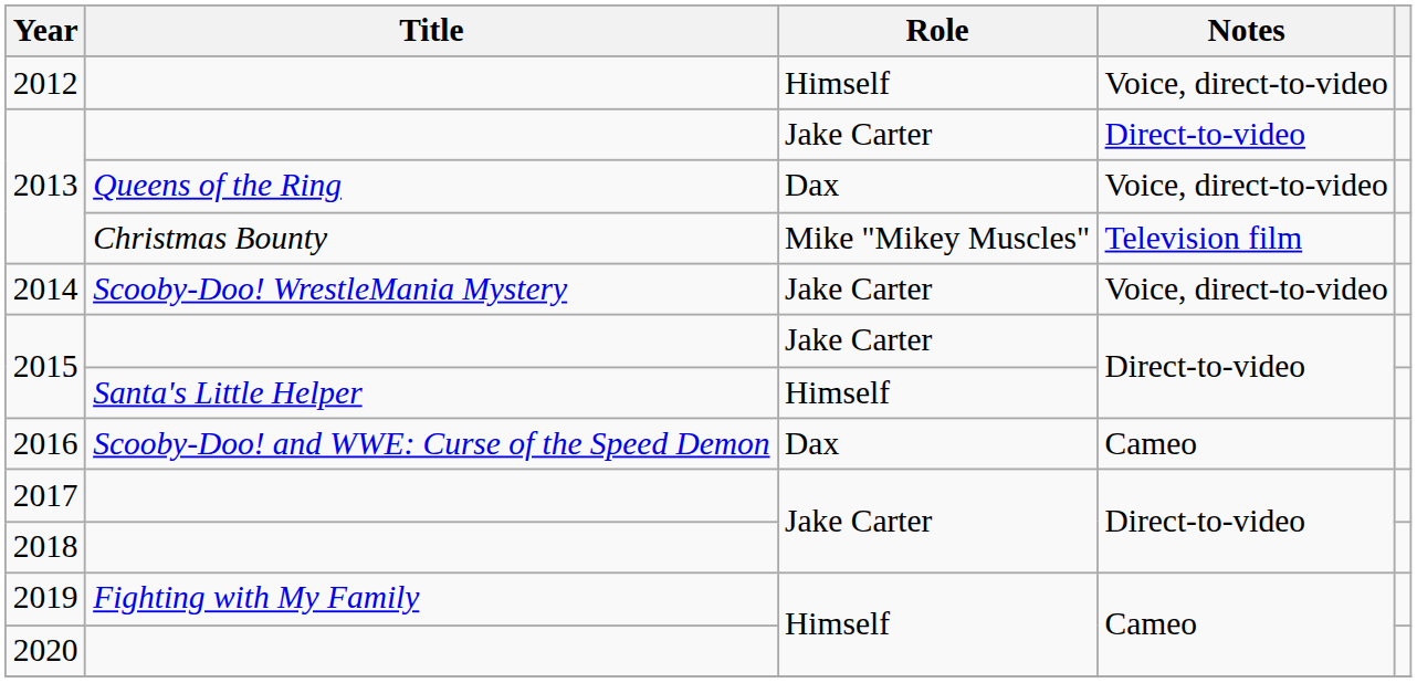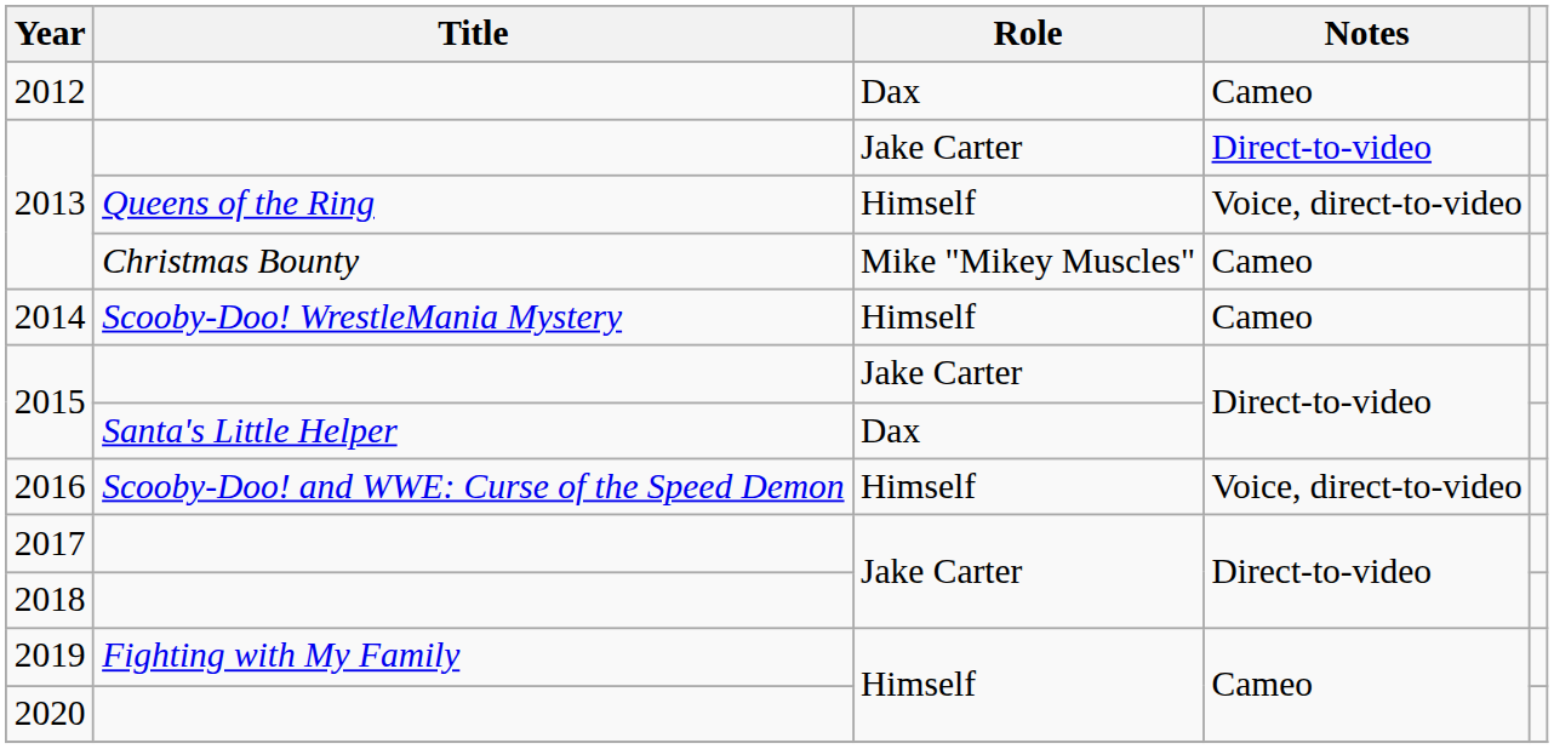2012 | Role: Himself -> Dax
2012 | Notes: Voice, direct-to-video -> Cameo
2013 / Queens of the Ring | Role: Dax -> Himself
2013 / Christmas Bounty | Notes: Television film -> Cameo
2014 | Role: Jake Carter -> Himself
2014 | Notes: Voice, direct-to-video -> Cameo
2015 / Santa's Little Helper | Role: Himself -> Dax
2016 | Role: Dax -> Himself
2016 | Notes: Cameo -> Voice, direct-to-video
